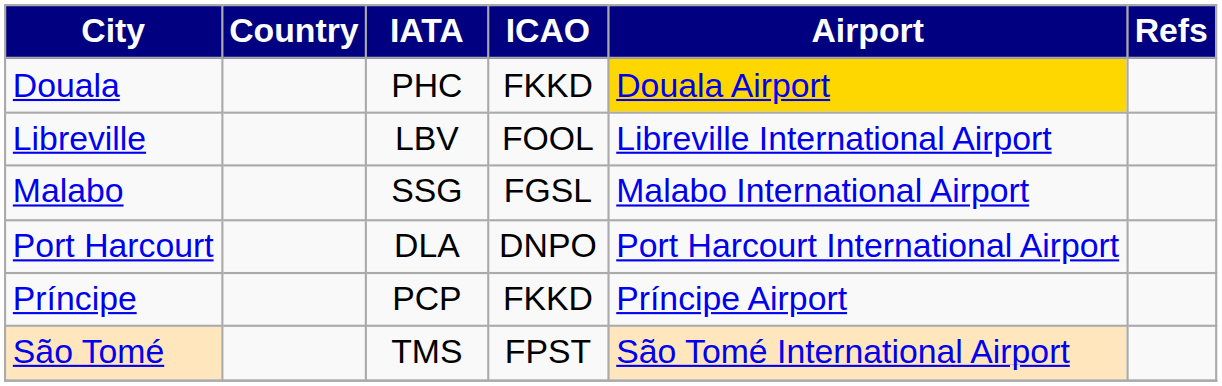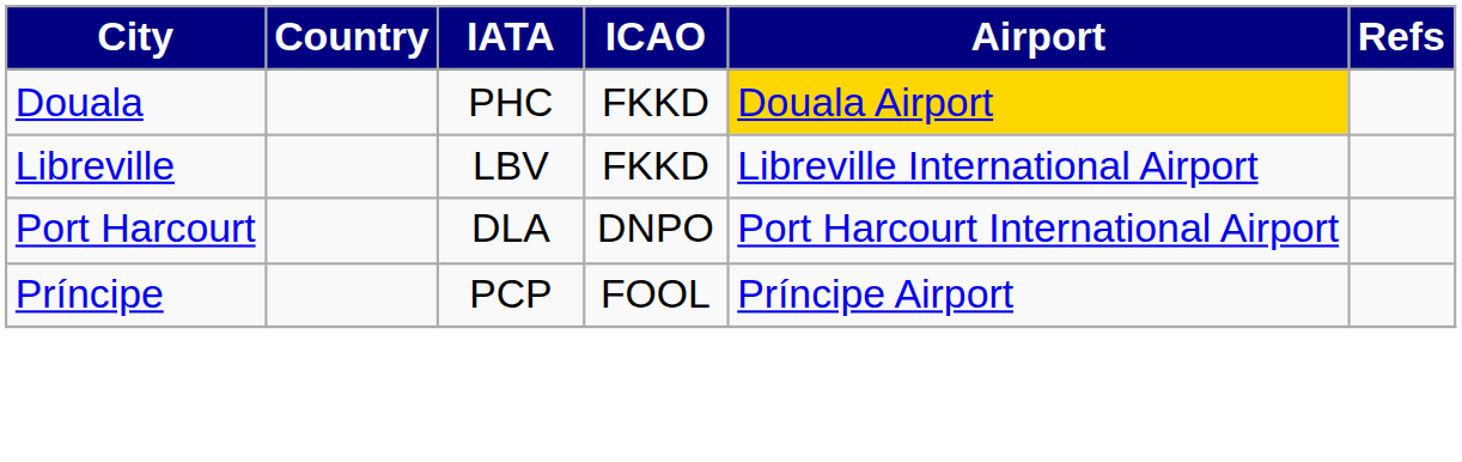Libreville | ICAO: FOOL -> FKKD
- row: Malabo | SSG | FGSL | Malabo International Airport
Príncipe | ICAO: FKKD -> FOOL
- row: São Tomé | TMS | FPST | São Tomé International Airport
